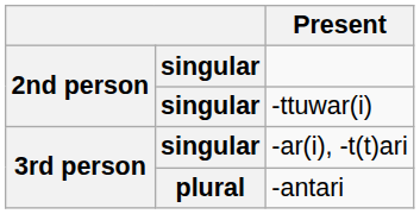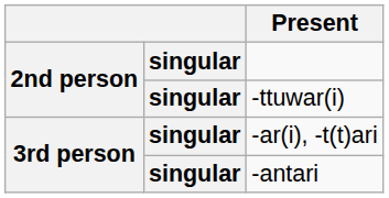-antari | column 2: plural -> singular
